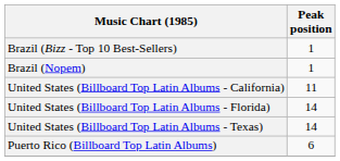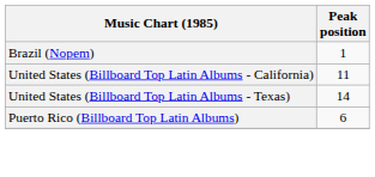- row: Brazil (Bizz - Top 10 Best-Sellers) | 1
- row: United States (Billboard Top Latin Albums - Florida) | 14
